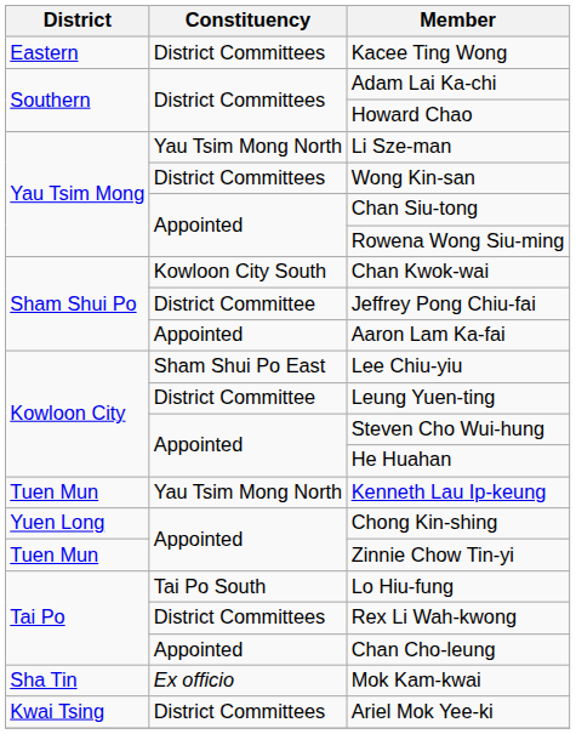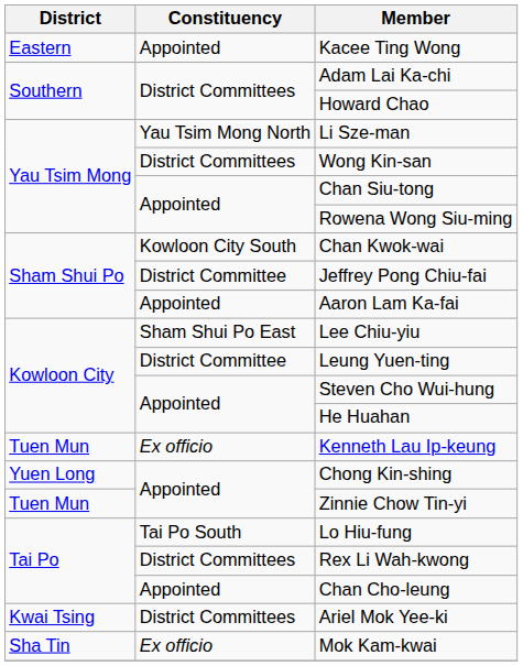Kacee Ting Wong | Constituency: District Committees -> Appointed
Kenneth Lau Ip-keung | Constituency: Yau Tsim Mong North -> Ex officio
rows swapped: Mok Kam-kwai <-> Ariel Mok Yee-ki
